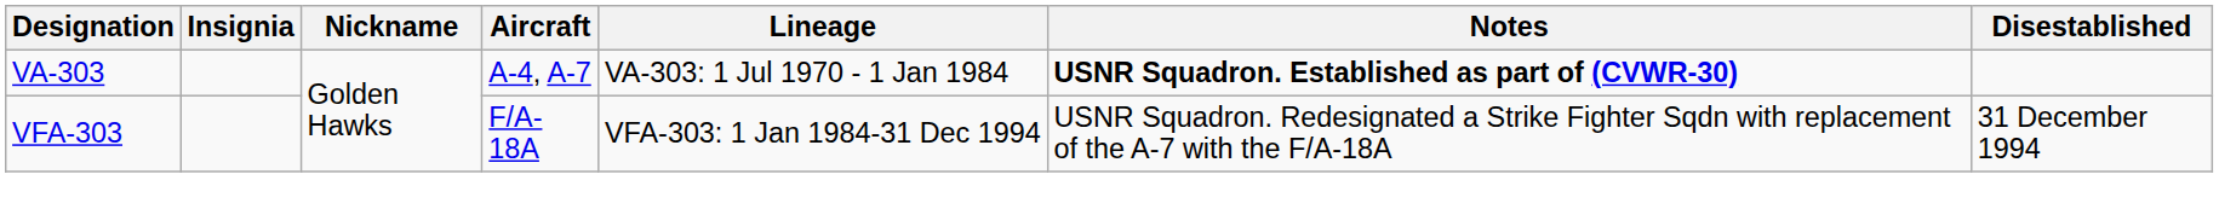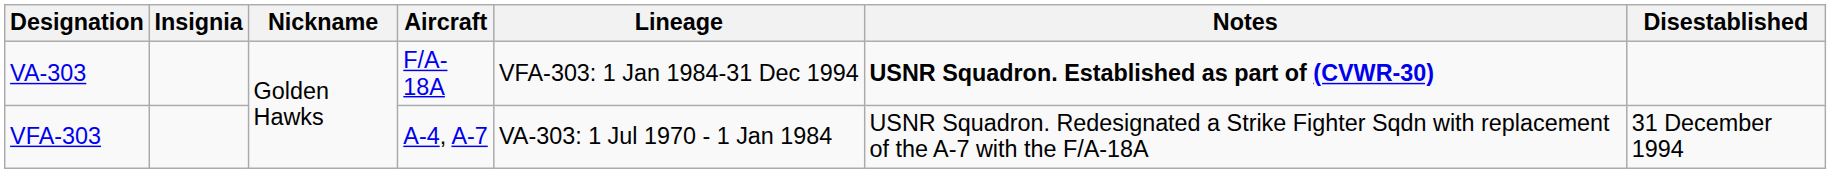VA-303 | Aircraft: A-4, A-7 -> F/A-18A
VA-303 | Lineage: VA-303: 1 Jul 1970 - 1 Jan 1984 -> VFA-303: 1 Jan 1984-31 Dec 1994
VFA-303 | Aircraft: F/A-18A -> A-4, A-7
VFA-303 | Lineage: VFA-303: 1 Jan 1984-31 Dec 1994 -> VA-303: 1 Jul 1970 - 1 Jan 1984
